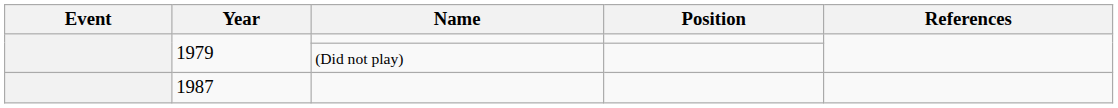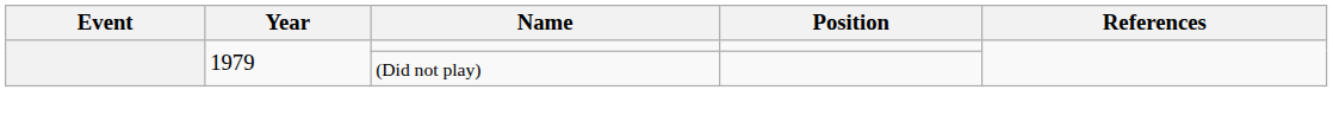- row: 1987
